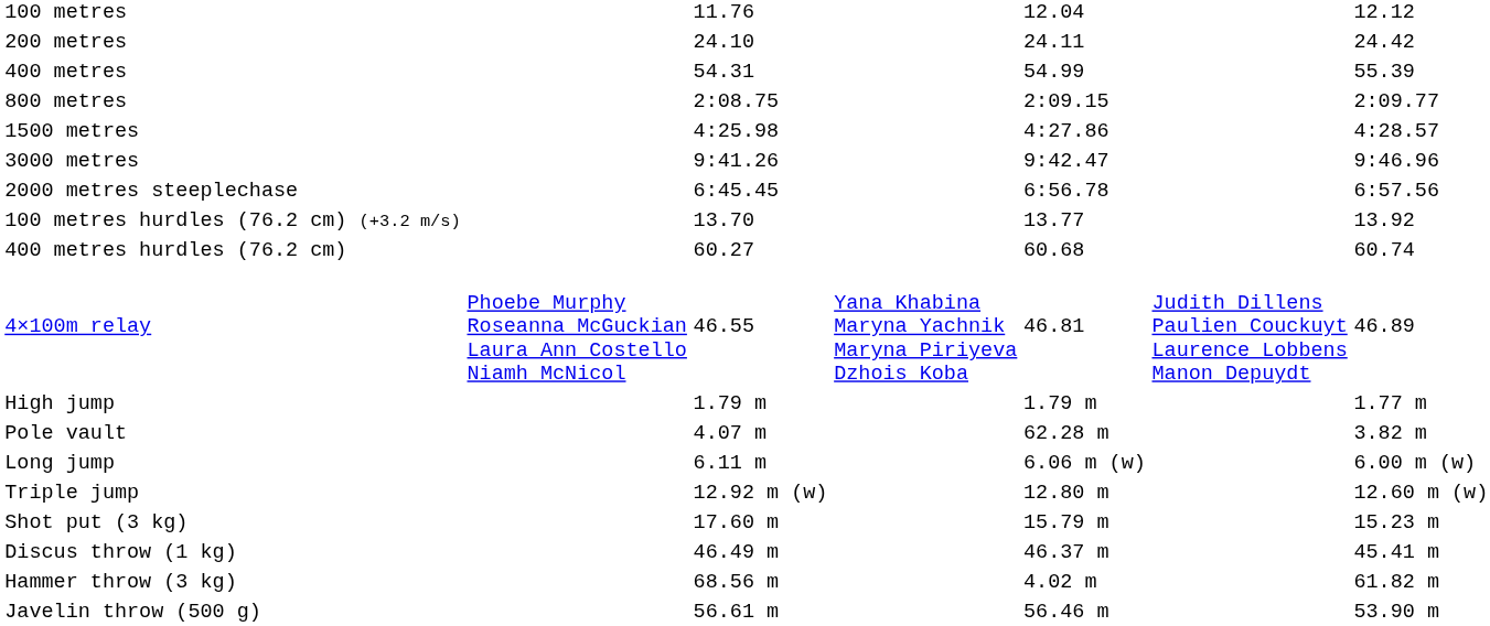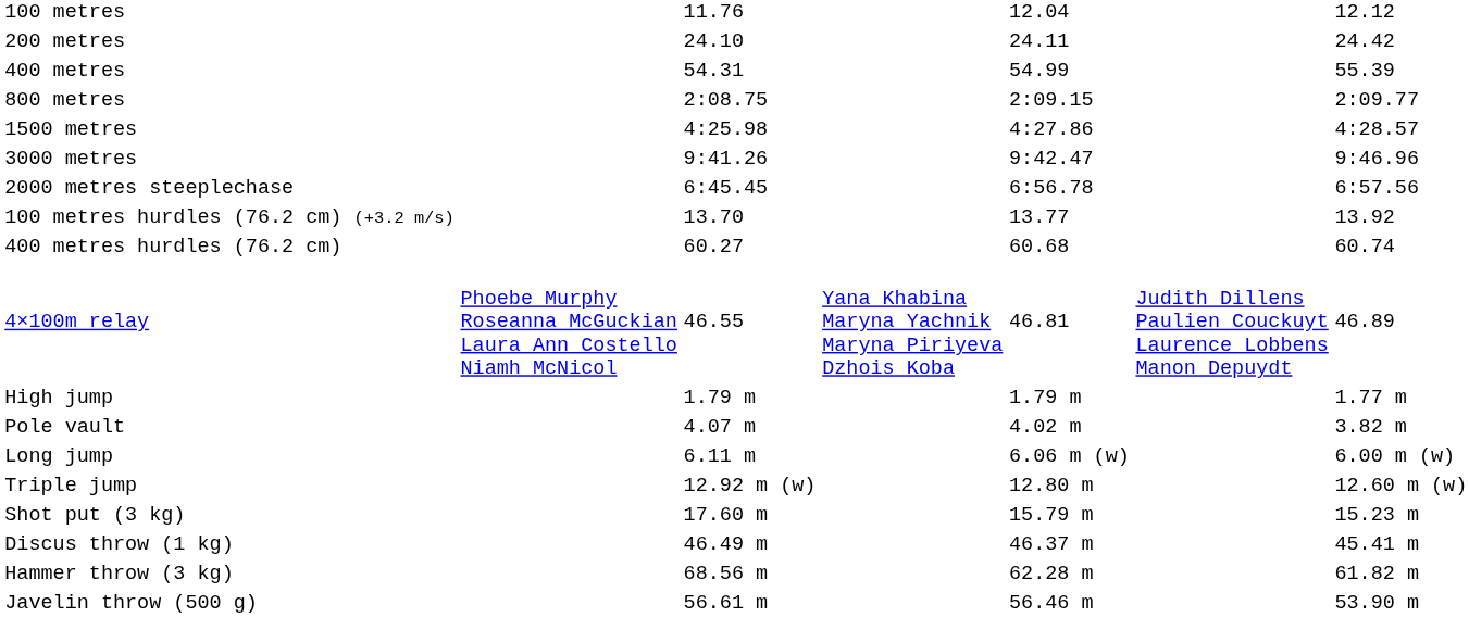Pole vault | column 5: 62.28 m -> 4.02 m
Hammer throw (3 kg) | column 5: 4.02 m -> 62.28 m
